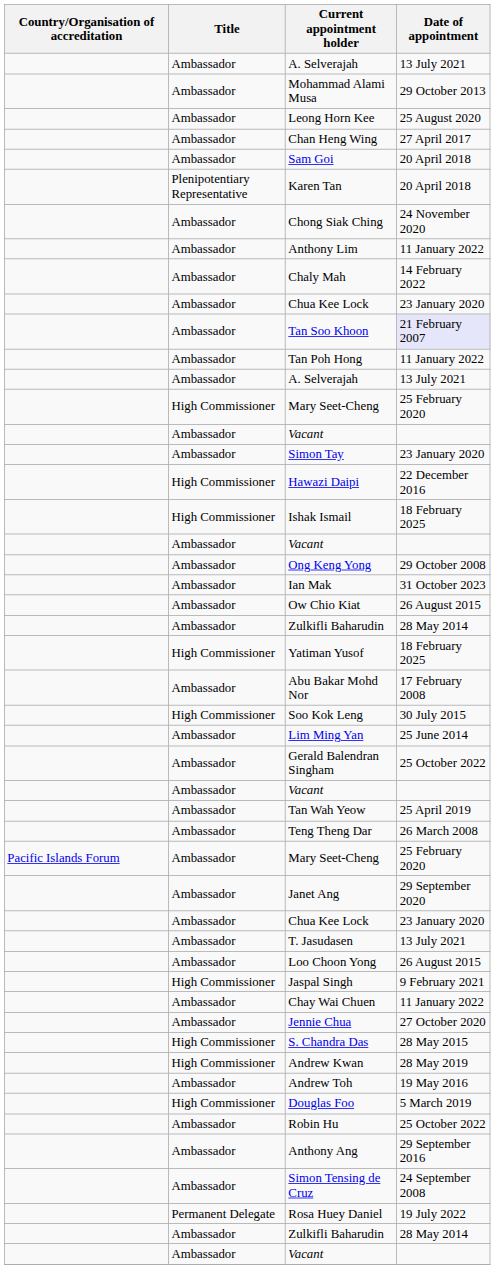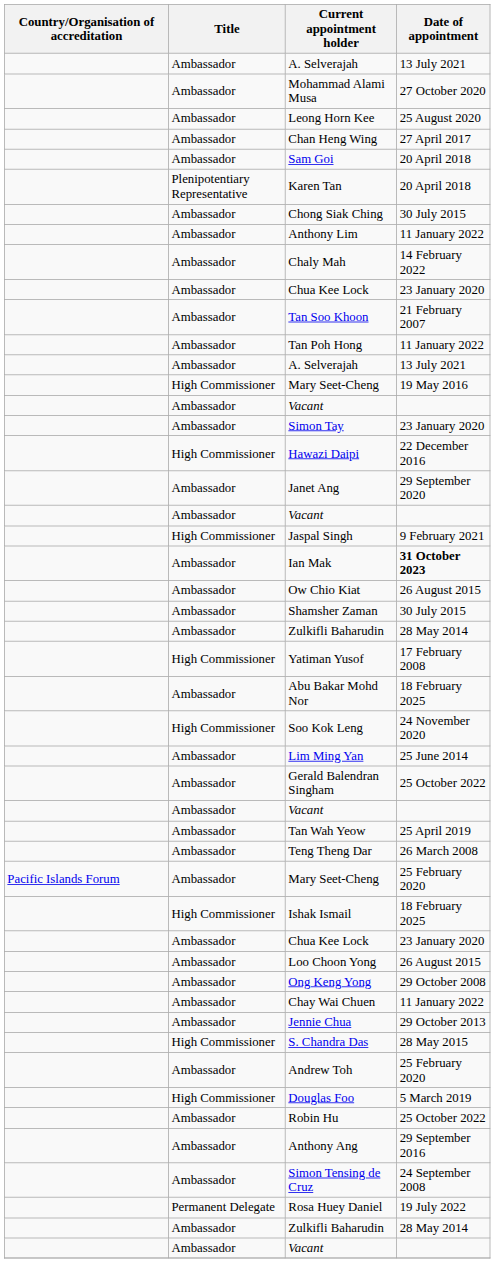Mohammad Alami Musa | Date of appointment: 29 October 2013 -> 27 October 2020
Chong Siak Ching | Date of appointment: 24 November 2020 -> 30 July 2015
Tan Soo Khoon | Date of appointment: lavender background -> no background
High Commissioner / Mary Seet-Cheng | Date of appointment: 25 February 2020 -> 19 May 2016
rows swapped: Janet Ang <-> Ishak Ismail
rows swapped: Ong Keng Yong <-> Jaspal Singh
Ian Mak | Date of appointment: normal -> bold
+ row: Ambassador | Shamsher Zaman | 30 July 2015
Yatiman Yusof | Date of appointment: 18 February 2025 -> 17 February 2008
Abu Bakar Mohd Nor | Date of appointment: 17 February 2008 -> 18 February 2025
Soo Kok Leng | Date of appointment: 30 July 2015 -> 24 November 2020
- row: Ambassador | T. Jasudasen | 13 July 2021
Jennie Chua | Date of appointment: 27 October 2020 -> 29 October 2013
- row: High Commissioner | Andrew Kwan | 28 May 2019
Andrew Toh | Date of appointment: 19 May 2016 -> 25 February 2020
